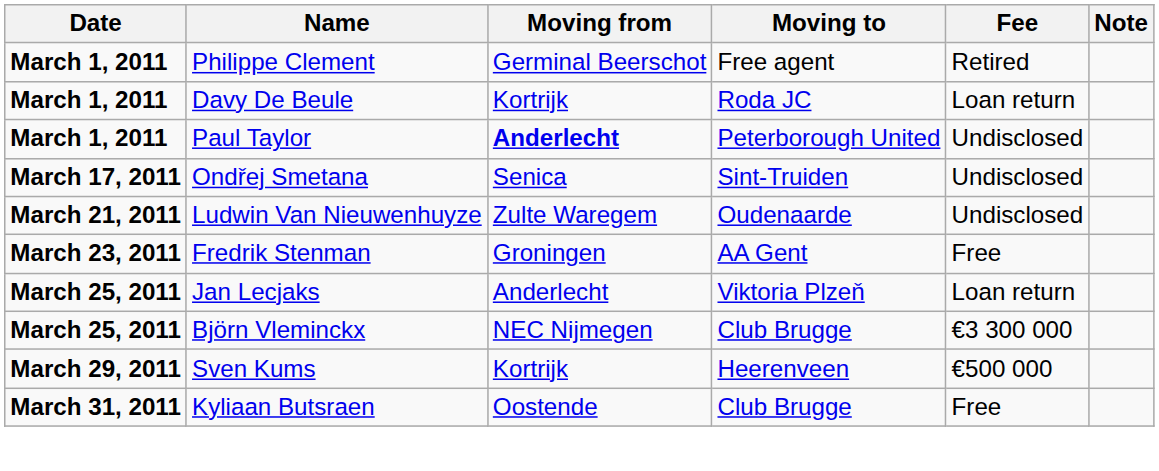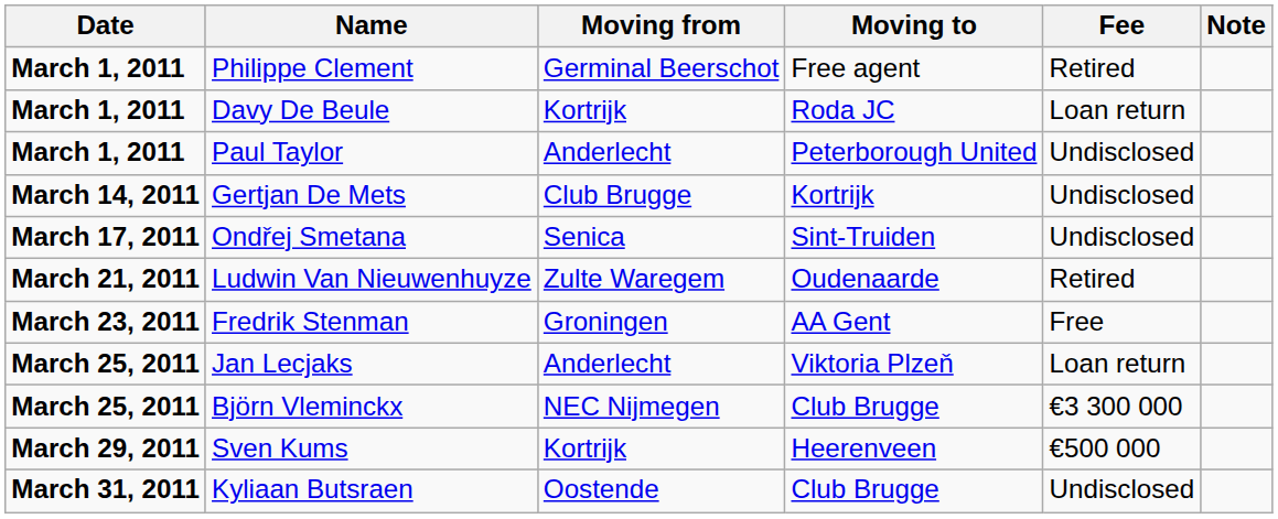Paul Taylor | Moving from: bold -> normal
+ row: March 14, 2011 | Gertjan De Mets | Club Brugge | Kortrijk | Undisclosed
Ludwin Van Nieuwenhuyze | Fee: Undisclosed -> Retired
Kyliaan Butsraen | Fee: Free -> Undisclosed
